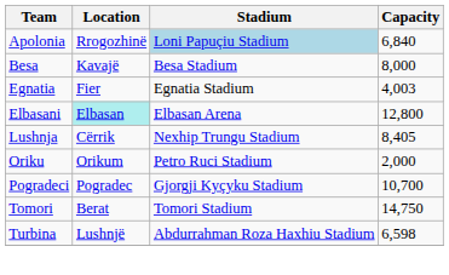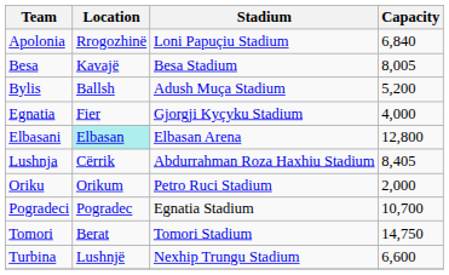Apolonia | Stadium: lightblue background -> no background
Besa | Capacity: 8,000 -> 8,005
+ row: Bylis | Ballsh | Adush Muça Stadium | 5,200
Egnatia | Stadium: Egnatia Stadium -> Gjorgji Kyçyku Stadium
Egnatia | Capacity: 4,003 -> 4,000
Lushnja | Stadium: Nexhip Trungu Stadium -> Abdurrahman Roza Haxhiu Stadium
Pogradeci | Stadium: Gjorgji Kyçyku Stadium -> Egnatia Stadium
Turbina | Stadium: Abdurrahman Roza Haxhiu Stadium -> Nexhip Trungu Stadium
Turbina | Capacity: 6,598 -> 6,600
